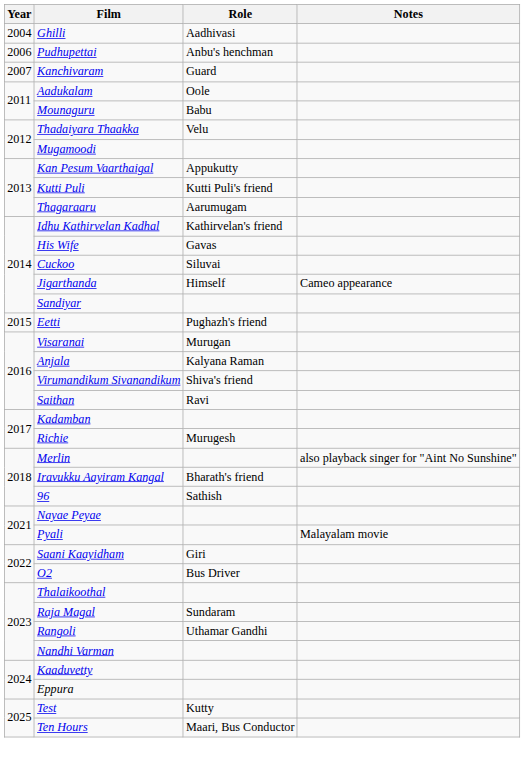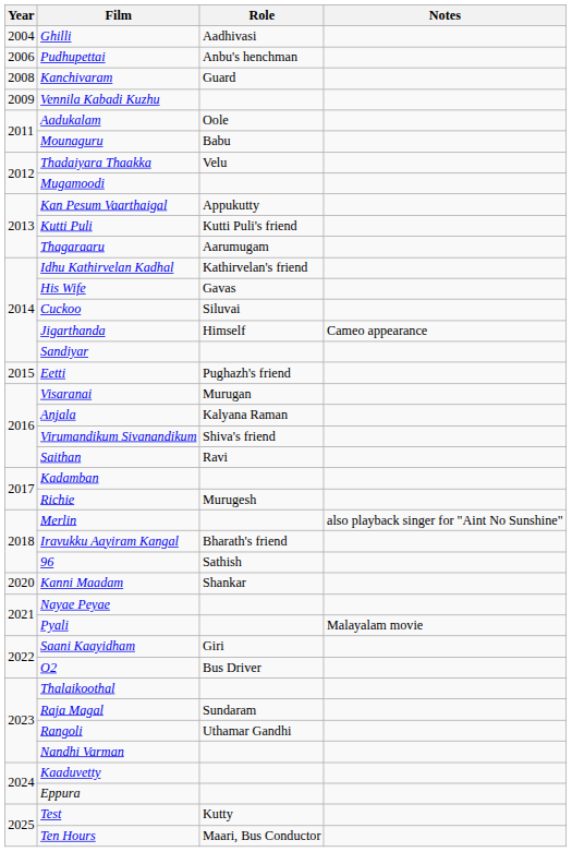Kanchivaram | Year: 2007 -> 2008
+ row: 2009 | Vennila Kabadi Kuzhu
+ row: 2020 | Kanni Maadam | Shankar
